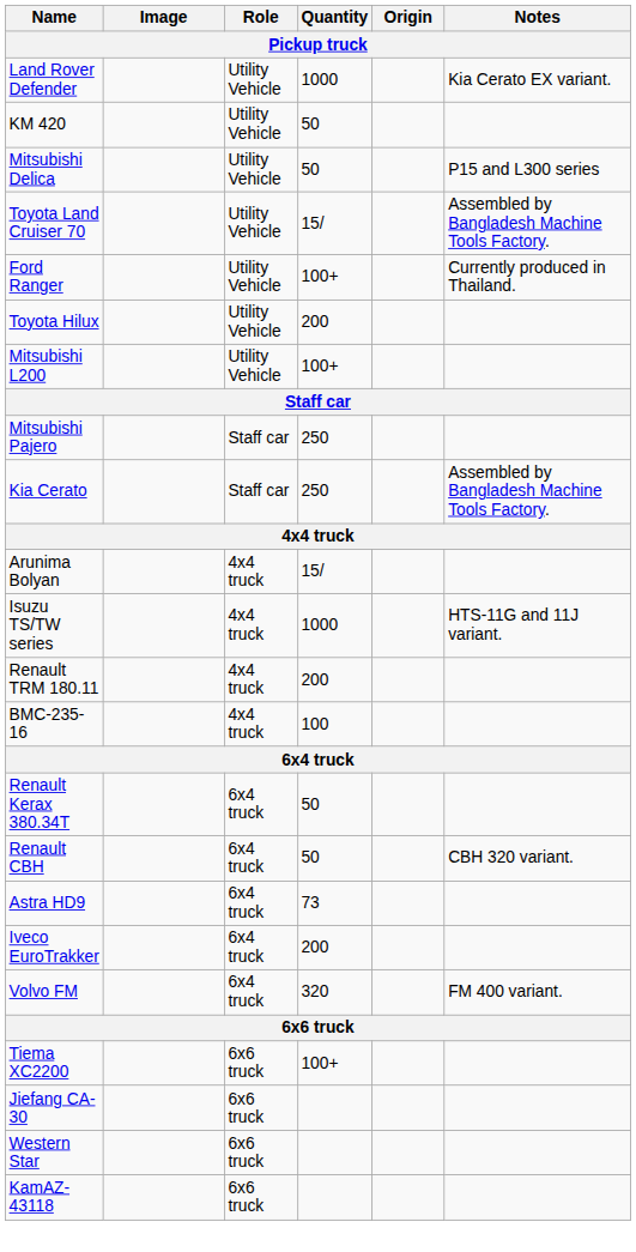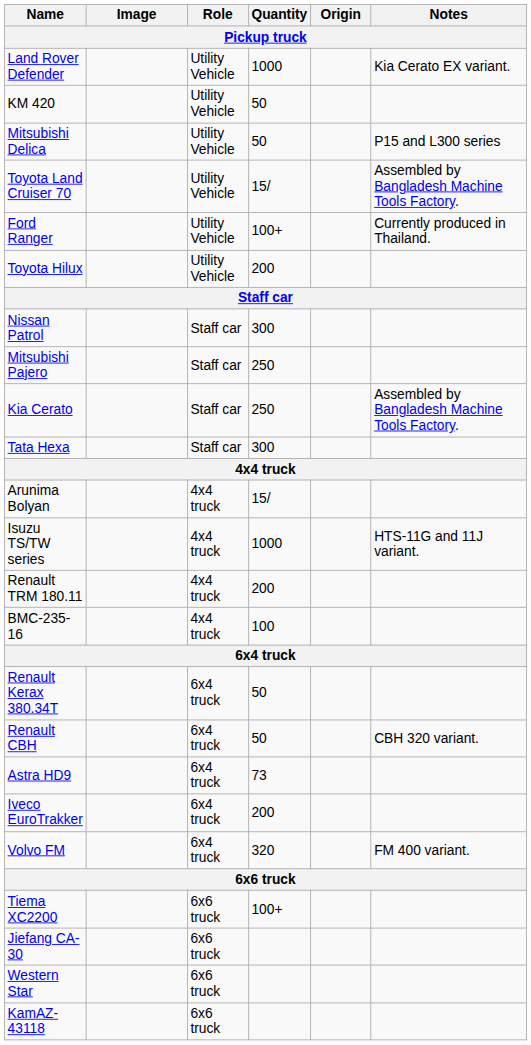- row: Mitsubishi L200 | Utility Vehicle | 100+
+ row: Nissan Patrol | Staff car | 300
+ row: Tata Hexa | Staff car | 300
